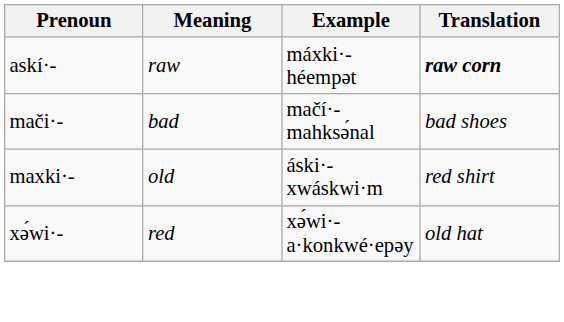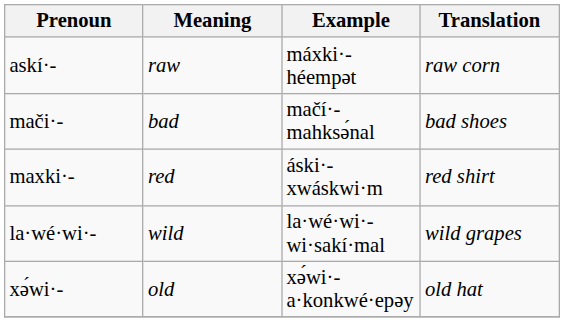askí·- | Translation: bold -> normal
maxki·- | Meaning: old -> red
+ row: la·wé·wi·- | wild | la·wé·wi·-wi·sakí·mal | wild grapes
xə́wi·- | Meaning: red -> old
